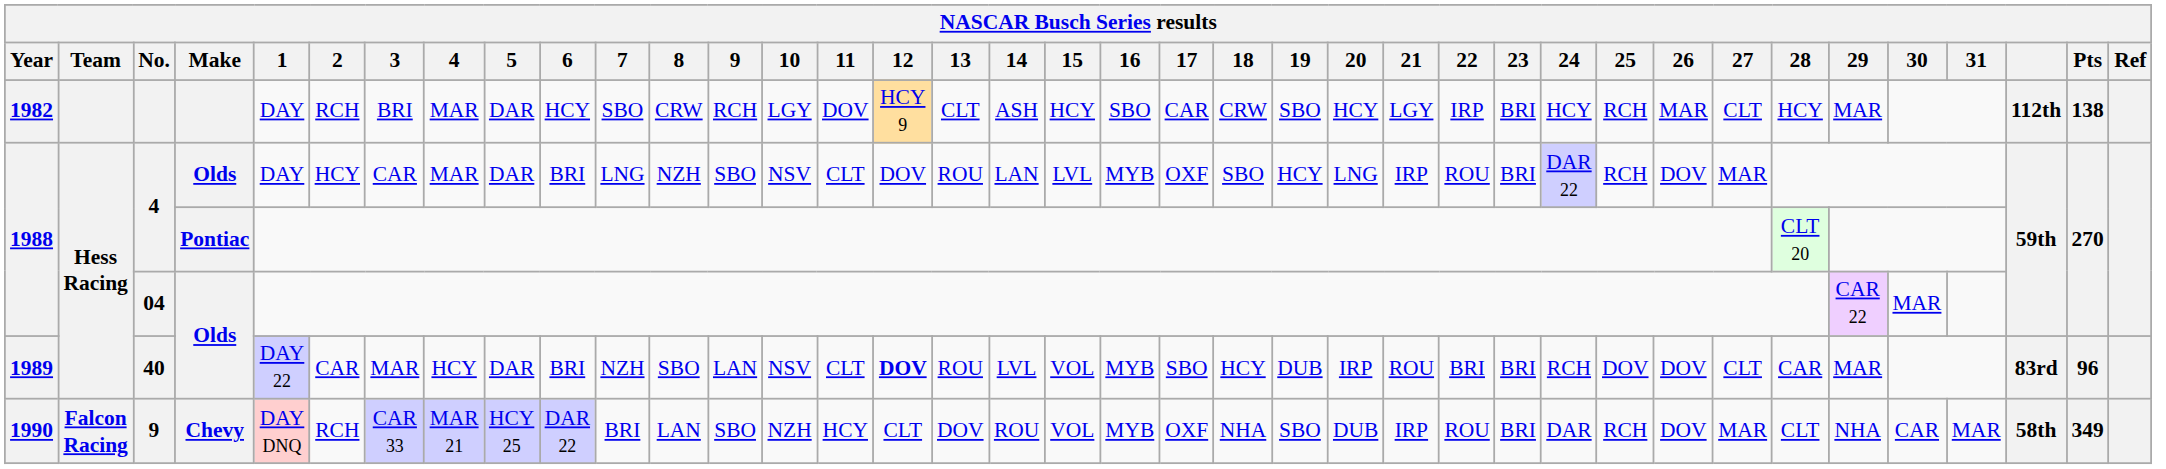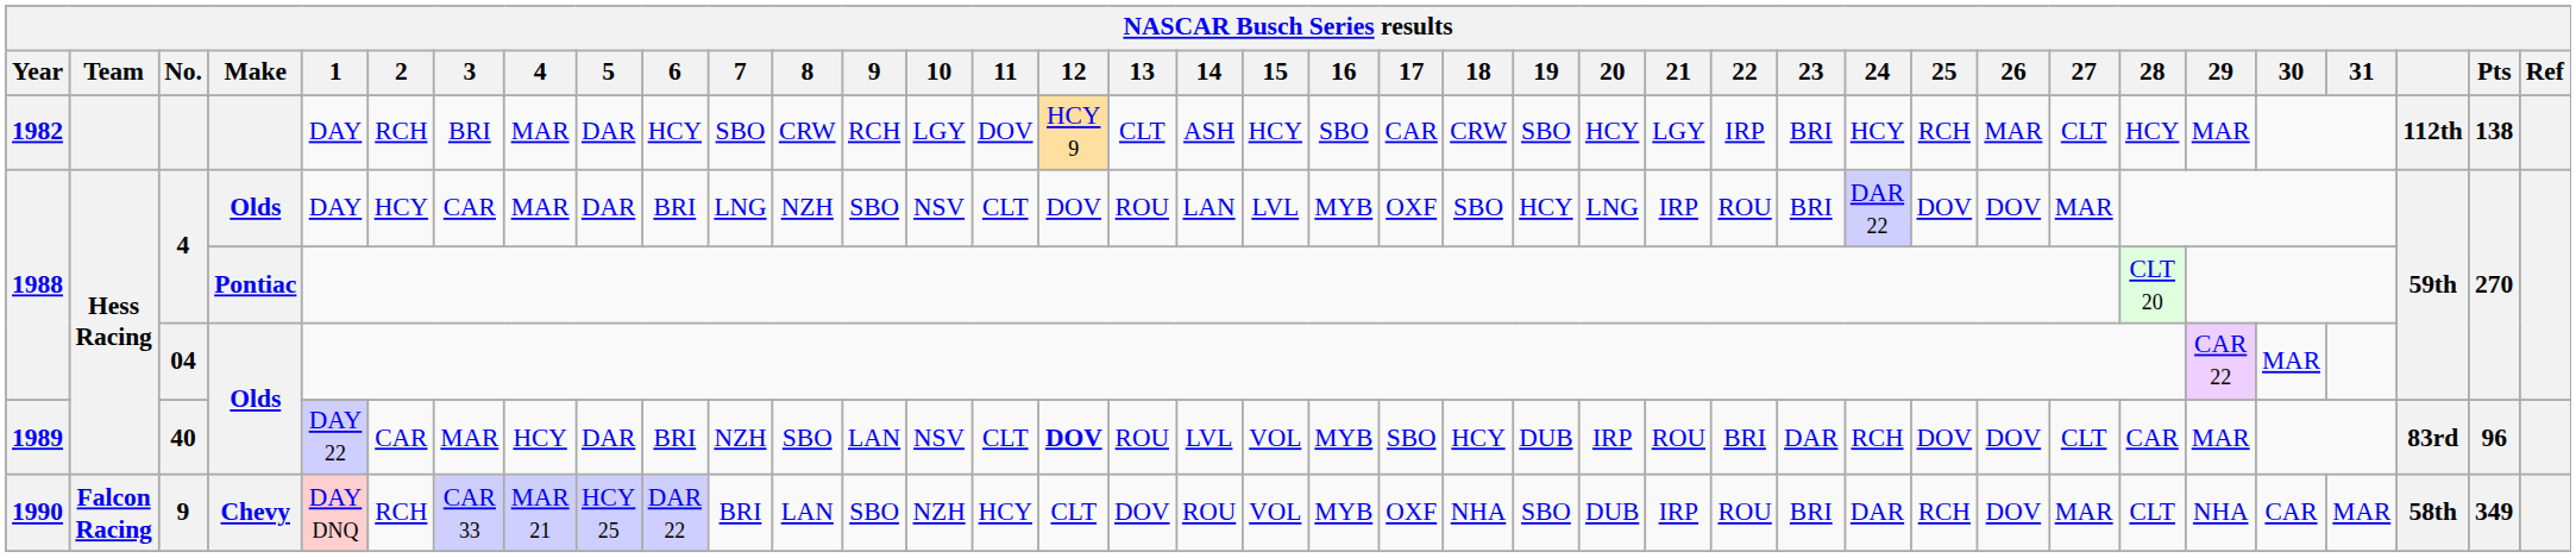4 / Olds | 25: RCH -> DOV
40 | 23: BRI -> DAR
